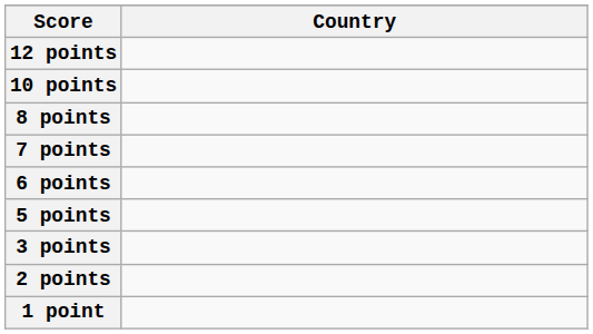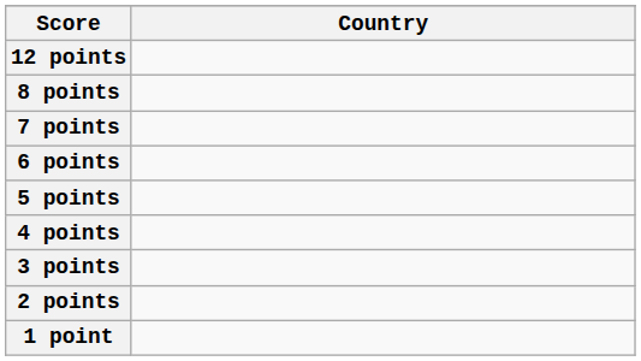- row: 10 points
+ row: 4 points
